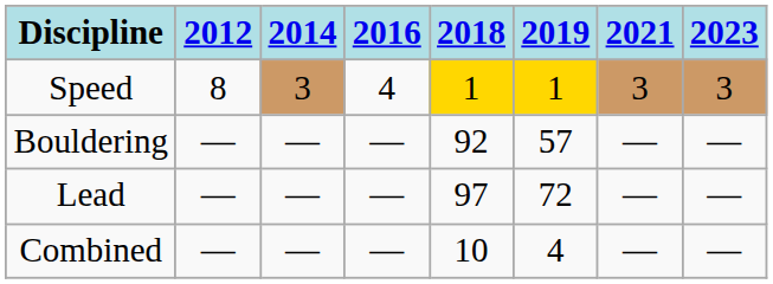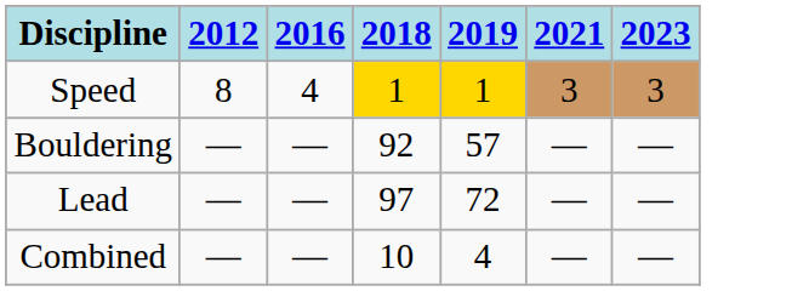- column: 2014 | 3 | — | — | —
